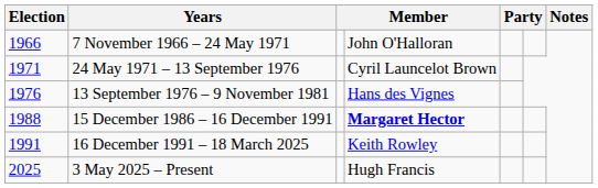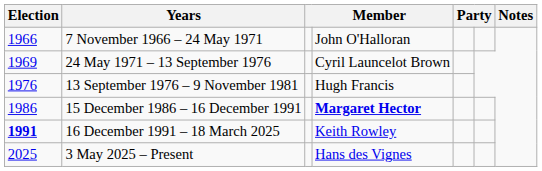24 May 1971 – 13 September 1976 | Election: 1971 -> 1969
13 September 1976 – 9 November 1981 | column 4: Hans des Vignes -> Hugh Francis
15 December 1986 – 16 December 1991 | Election: 1988 -> 1986
16 December 1991 – 18 March 2025 | Election: normal -> bold
3 May 2025 – Present | column 4: Hugh Francis -> Hans des Vignes
